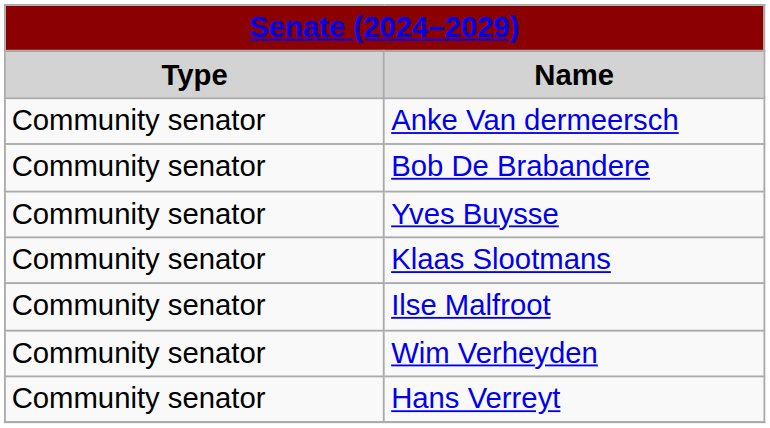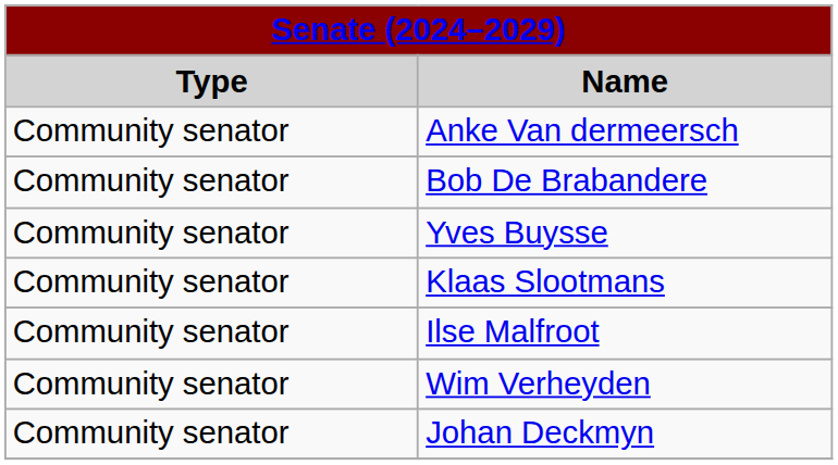+ row: Community senator | Johan Deckmyn
- row: Community senator | Hans Verreyt
